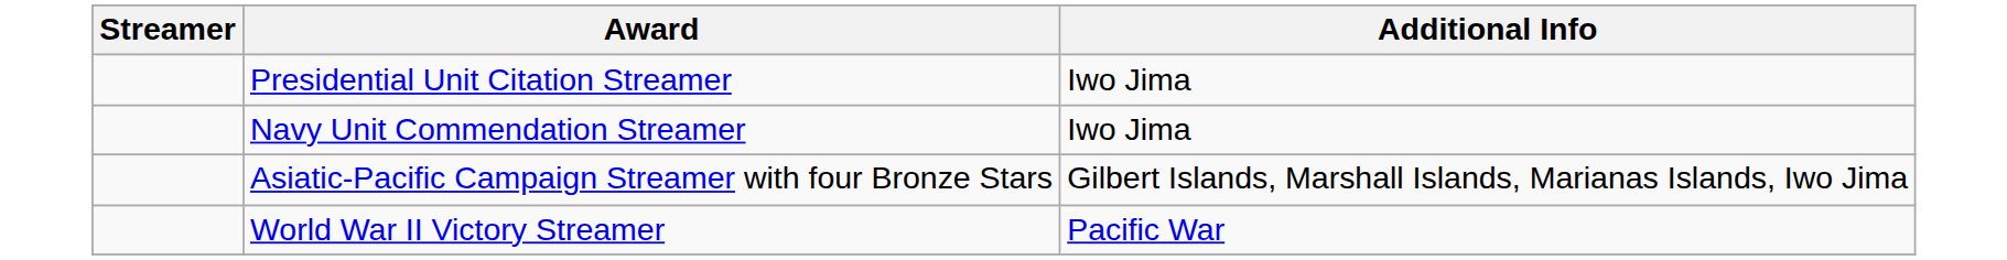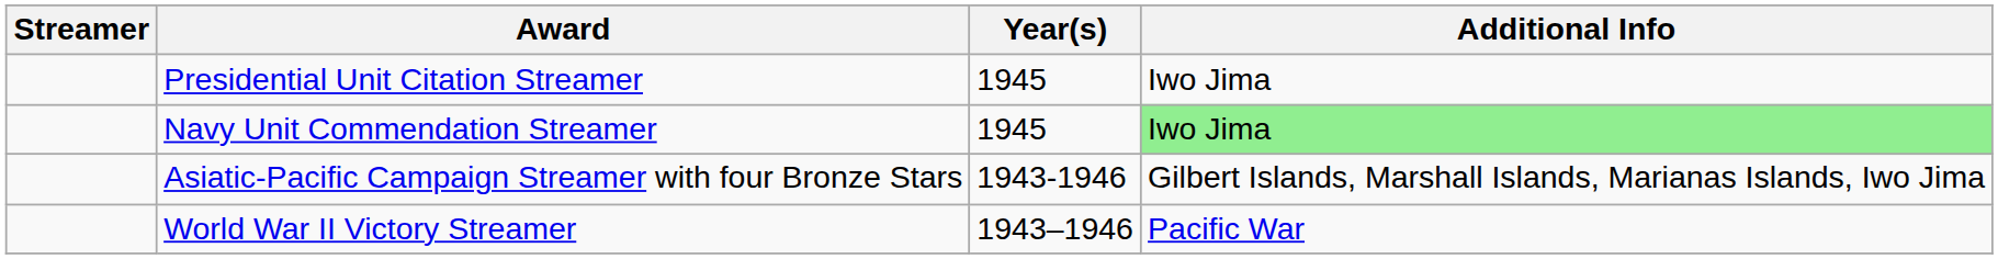+ column: Year(s) | 1945 | 1945 | 1943-1946 | 1943–1946
Navy Unit Commendation Streamer | Additional Info: no background -> lightgreen background
